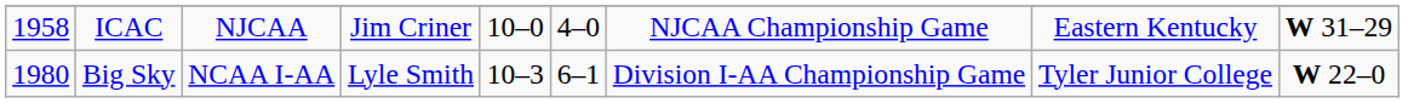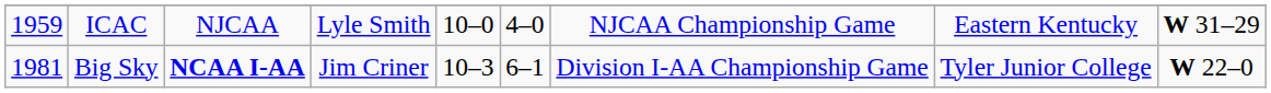ICAC | column 1: 1958 -> 1959
ICAC | column 4: Jim Criner -> Lyle Smith
Big Sky | column 1: 1980 -> 1981
Big Sky | column 3: normal -> bold
Big Sky | column 4: Lyle Smith -> Jim Criner
